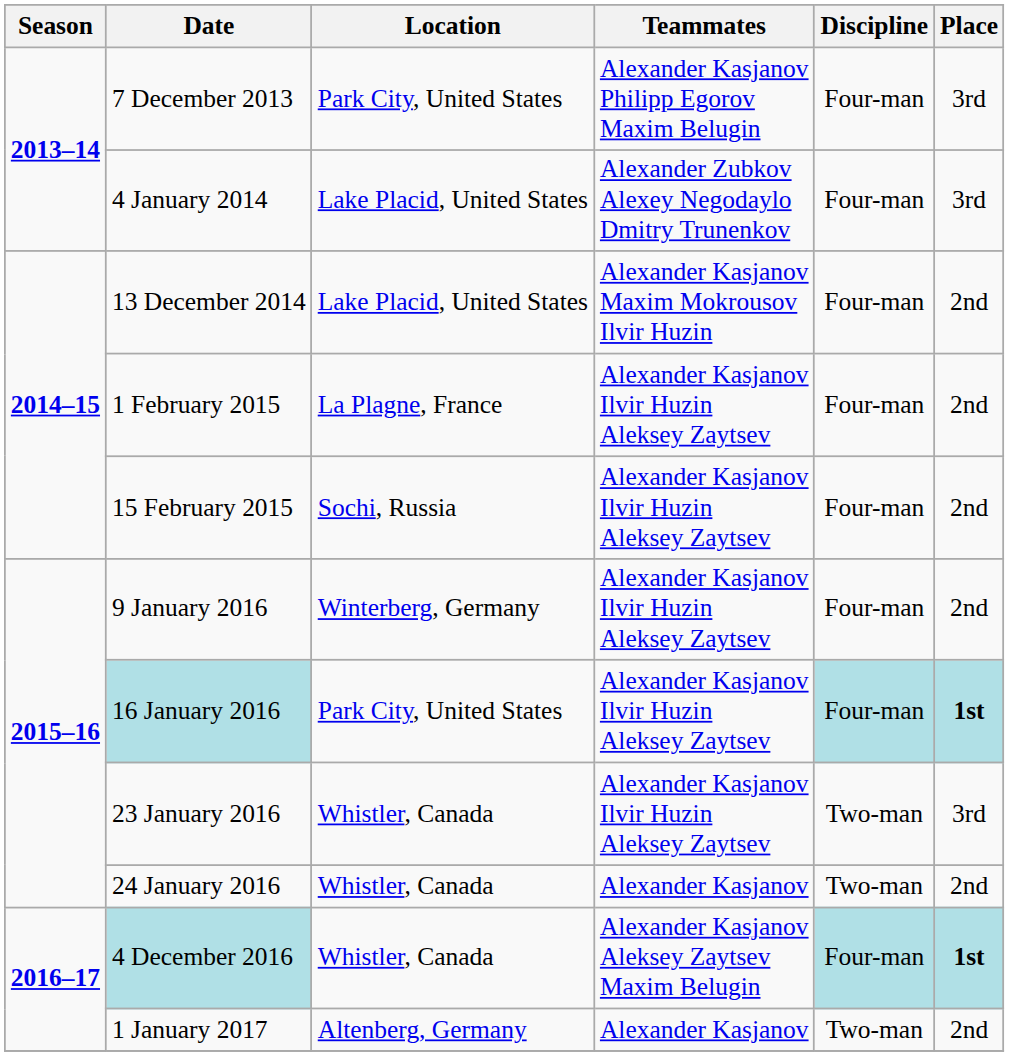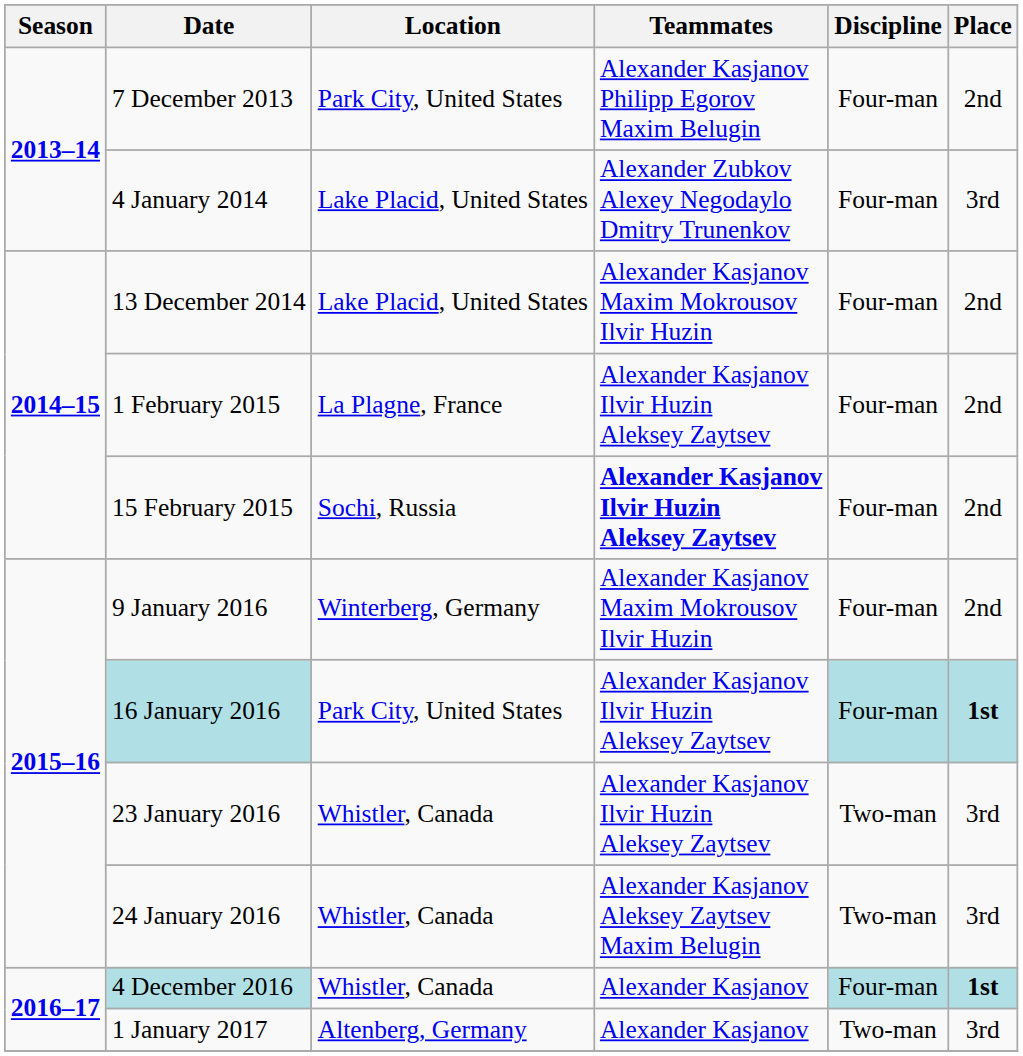7 December 2013 | Place: 3rd -> 2nd
15 February 2015 | Teammates: normal -> bold
9 January 2016 | Teammates: Alexander Kasjanov Ilvir Huzin Aleksey Zaytsev -> Alexander Kasjanov Maxim Mokrousov Ilvir Huzin
24 January 2016 | Teammates: Alexander Kasjanov -> Alexander Kasjanov Aleksey Zaytsev Maxim Belugin
24 January 2016 | Place: 2nd -> 3rd
4 December 2016 | Teammates: Alexander Kasjanov Aleksey Zaytsev Maxim Belugin -> Alexander Kasjanov
1 January 2017 | Place: 2nd -> 3rd
